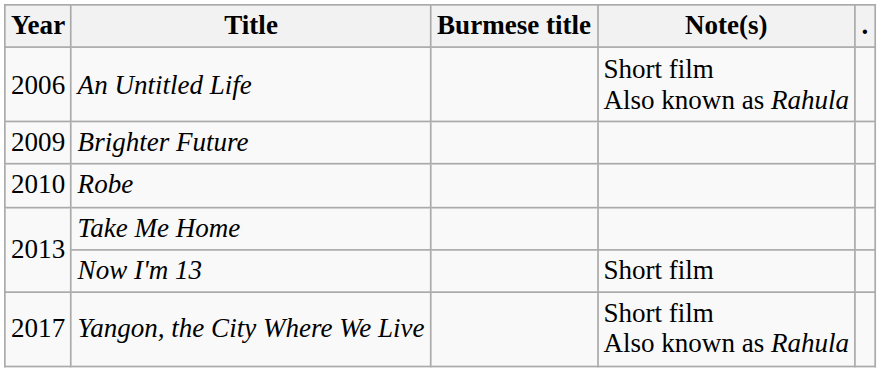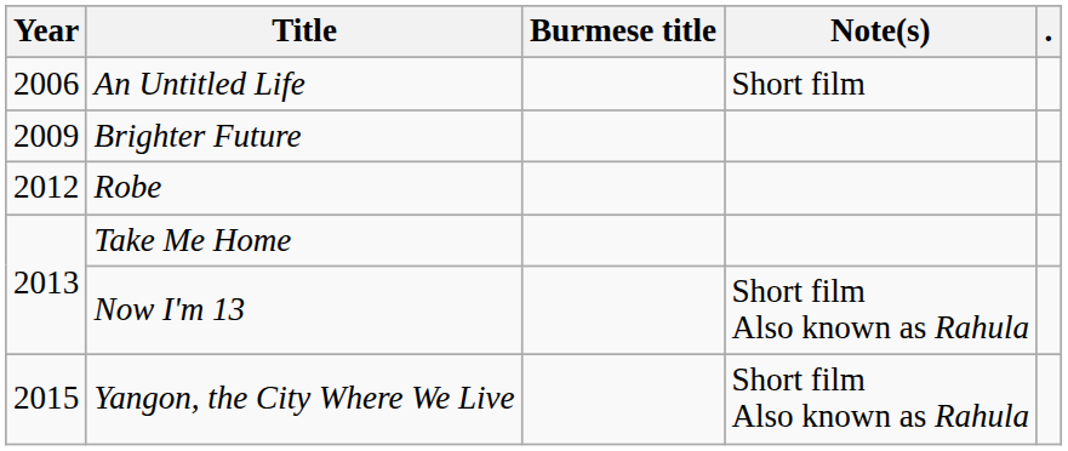An Untitled Life | Note(s): Short film Also known as Rahula -> Short film
Robe | Year: 2010 -> 2012
Now I'm 13 | Note(s): Short film -> Short film Also known as Rahula
Yangon, the City Where We Live | Year: 2017 -> 2015
